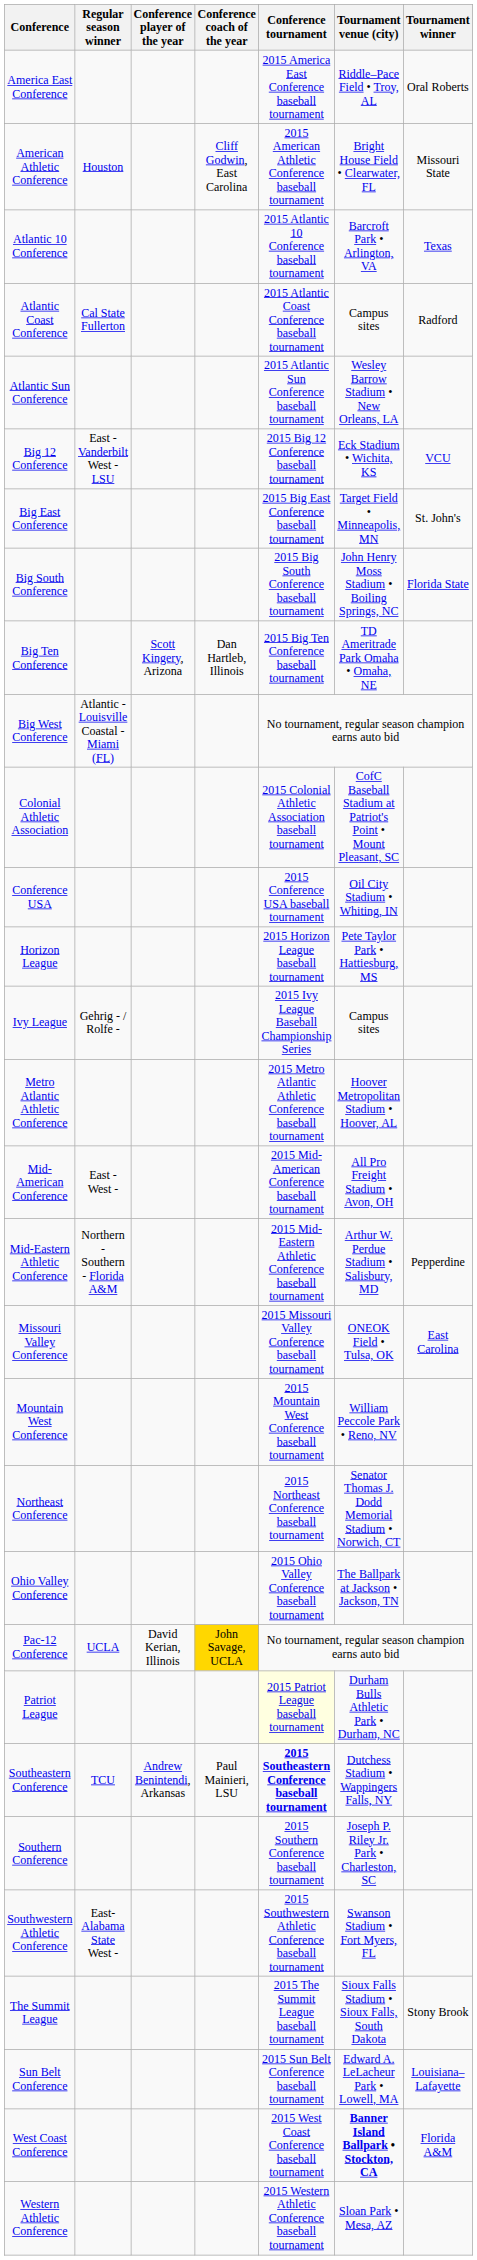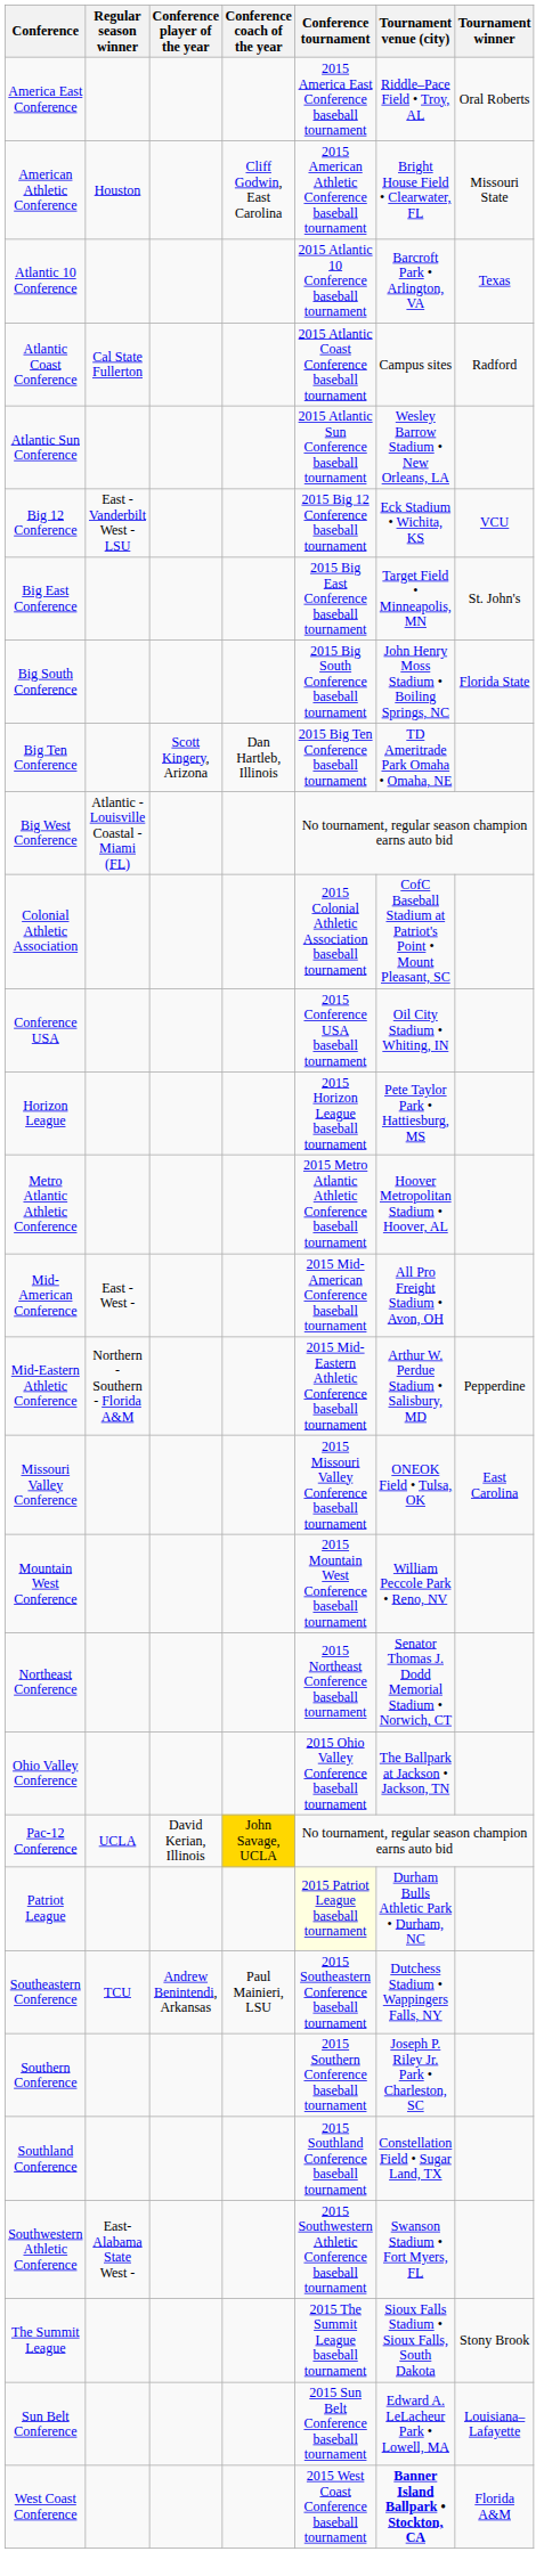- row: Ivy League | Gehrig - / Rolfe - | 2015 Ivy League Baseball Championship Series | Campus sites
Southeastern Conference | Conference tournament: bold -> normal
+ row: Southland Conference | 2015 Southland Conference baseball tournament | Constellation Field • Sugar Land, TX
- row: Western Athletic Conference | 2015 Western Athletic Conference baseball tournament | Sloan Park • Mesa, AZ
